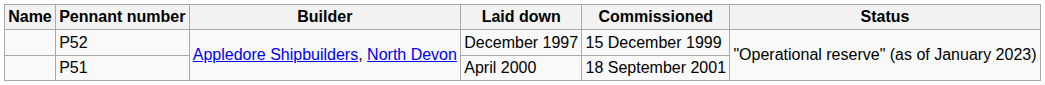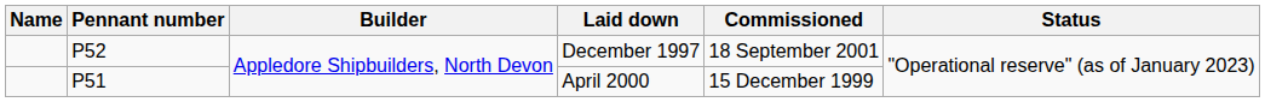December 1997 | Commissioned: 15 December 1999 -> 18 September 2001
April 2000 | Commissioned: 18 September 2001 -> 15 December 1999
